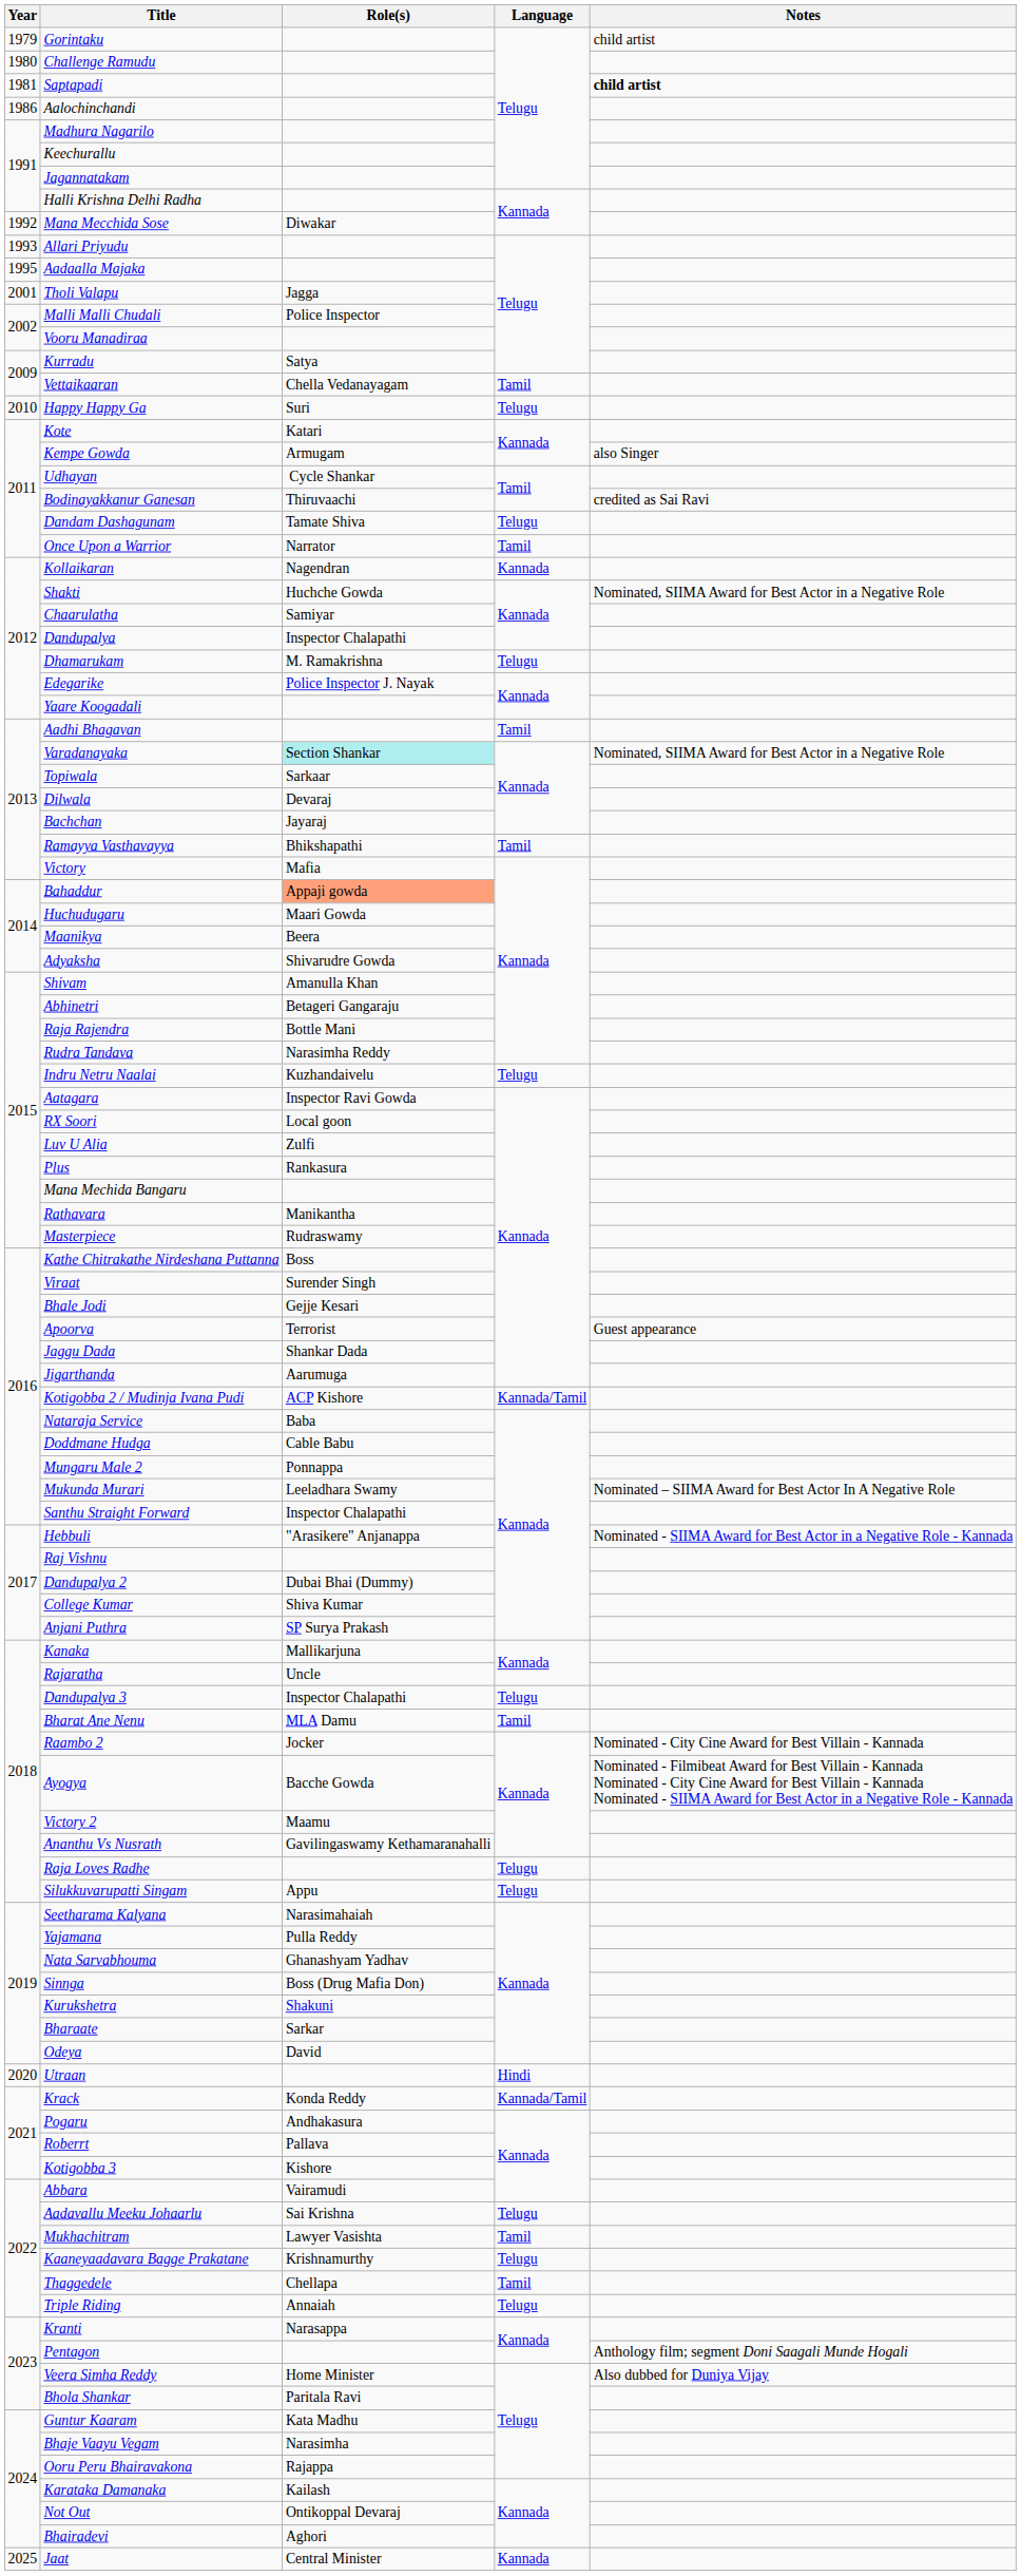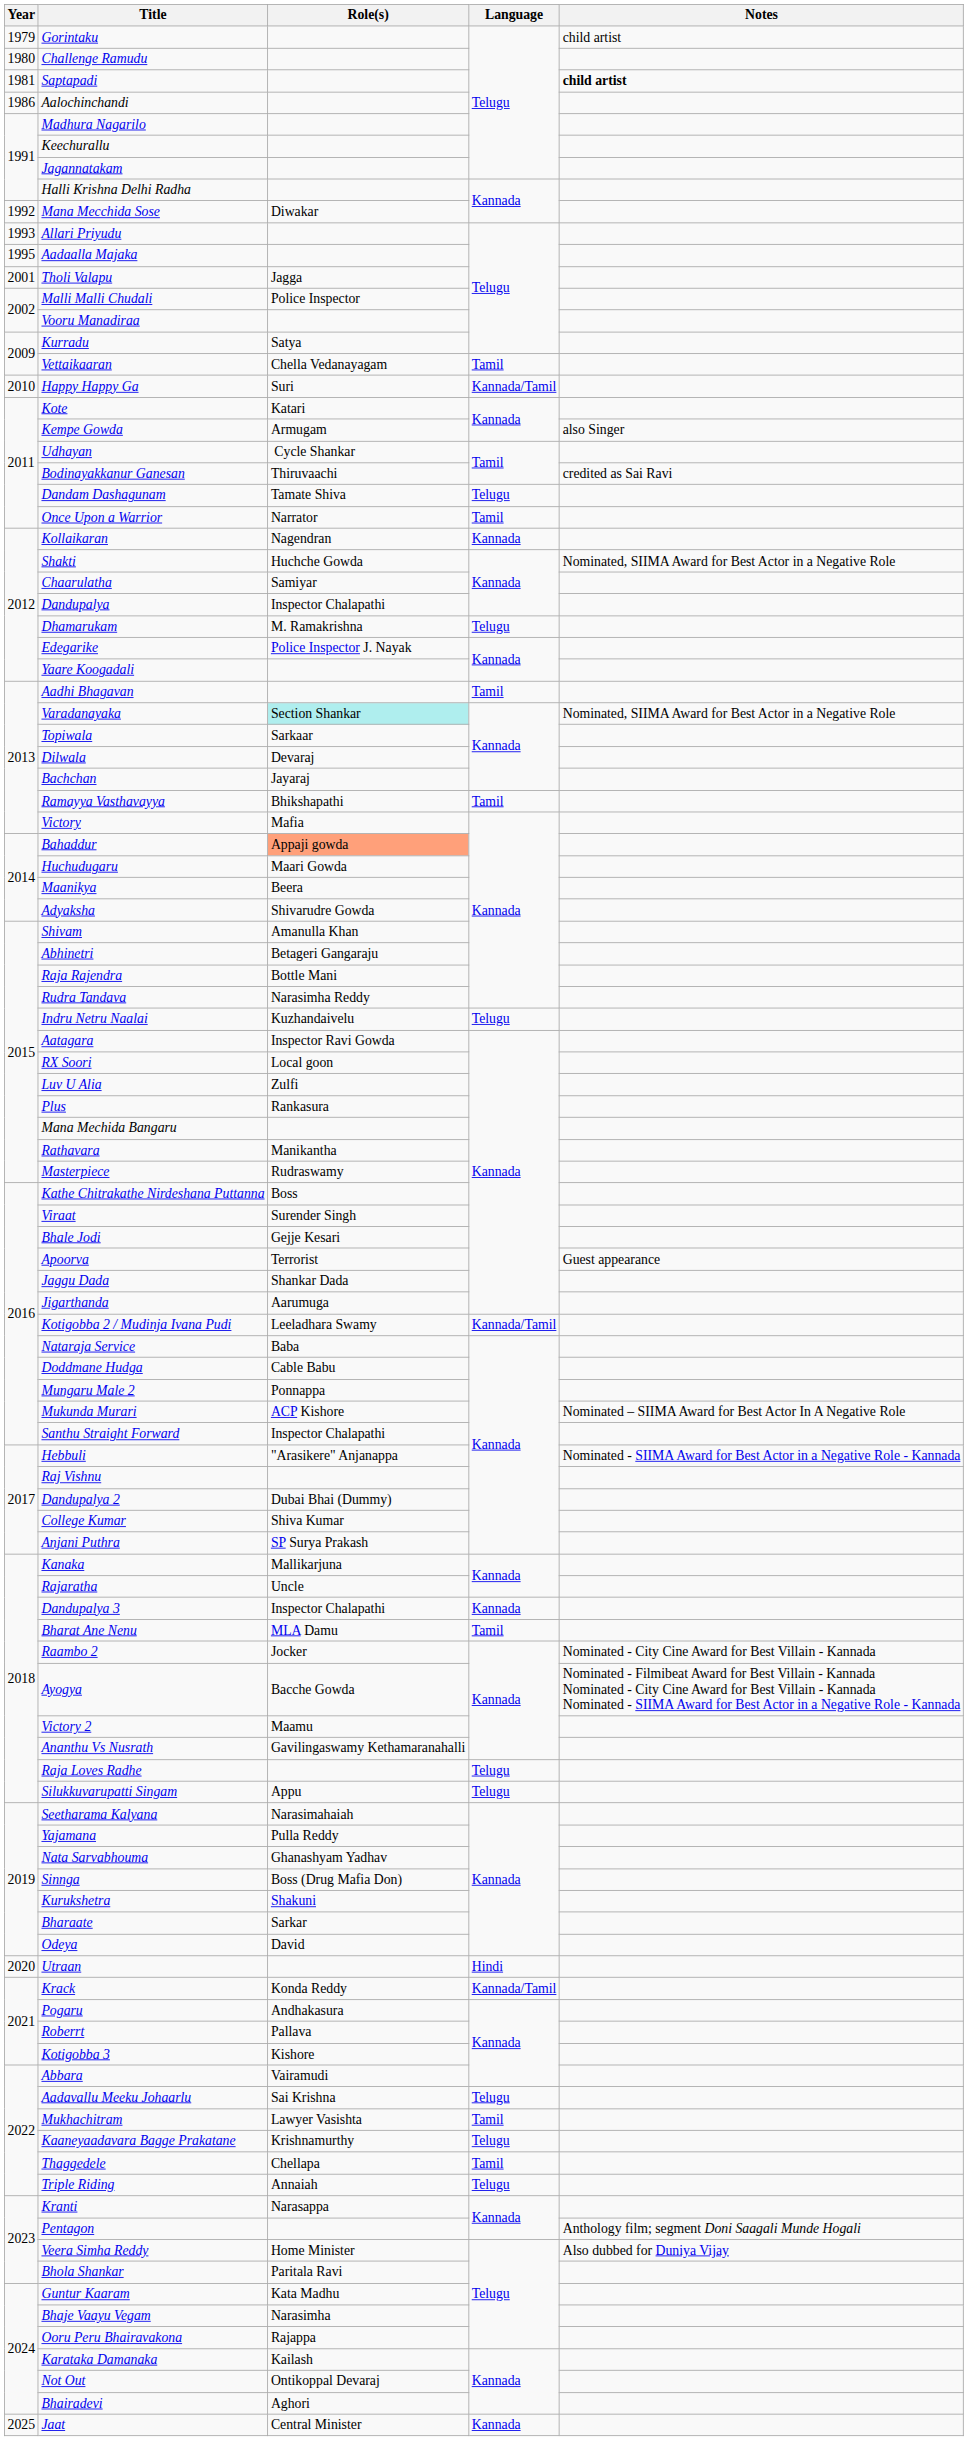Happy Happy Ga | Language: Telugu -> Kannada/Tamil
Kotigobba 2 / Mudinja Ivana Pudi | Role(s): ACP Kishore -> Leeladhara Swamy
Mukunda Murari | Role(s): Leeladhara Swamy -> ACP Kishore
Dandupalya 3 | Language: Telugu -> Kannada
